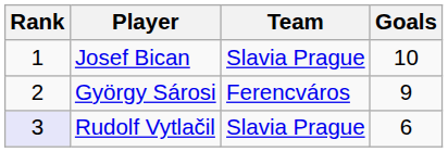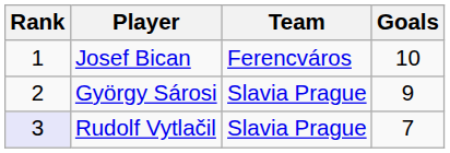Josef Bican | Team: Slavia Prague -> Ferencváros
György Sárosi | Team: Ferencváros -> Slavia Prague
Rudolf Vytlačil | Goals: 6 -> 7
